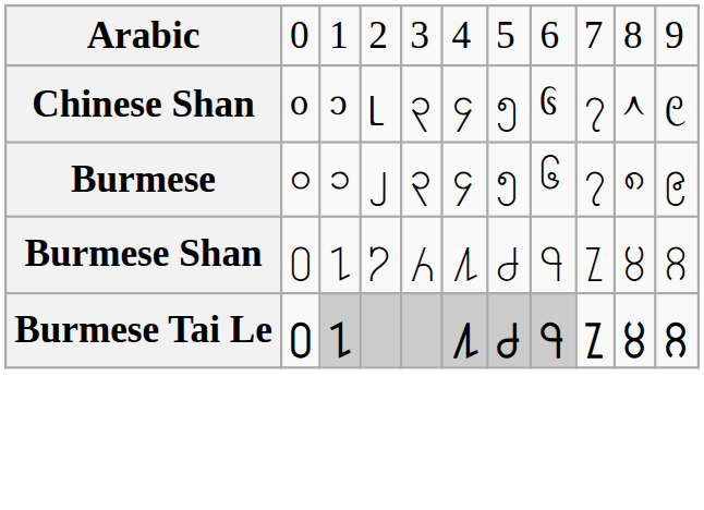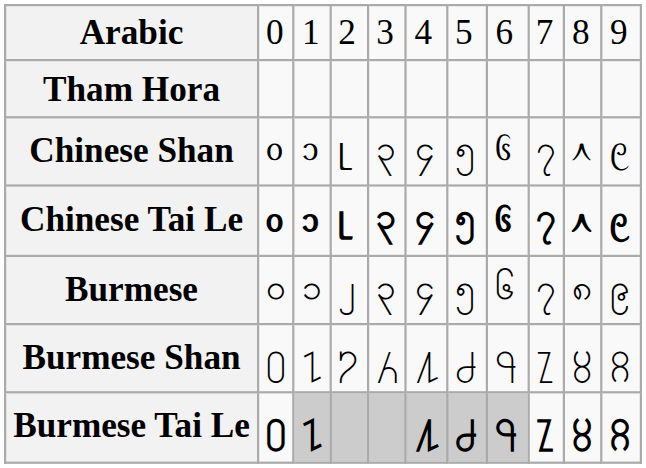+ row: Tham Hora
+ row: Chinese Tai Le | ᧐ | ᧑ | ᥨ | ၃ | ၄ | ၅ | ᧖ | ၇ | ᧘ | ᧙
